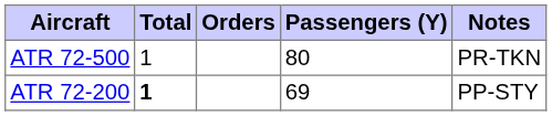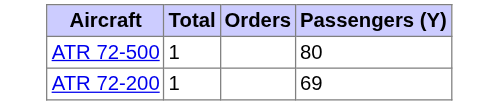- column: Notes | PR-TKN | PP-STY
ATR 72-200 | Total: bold -> normal
